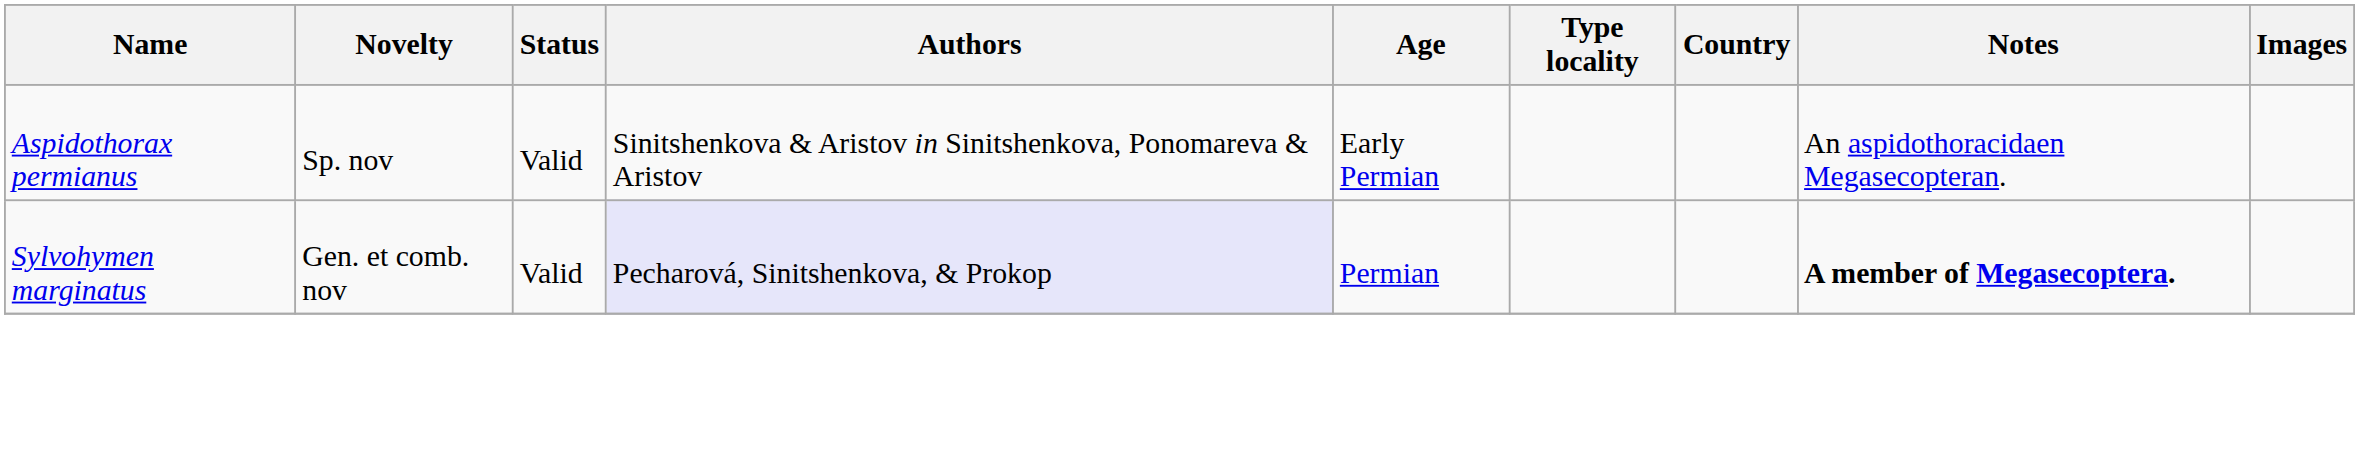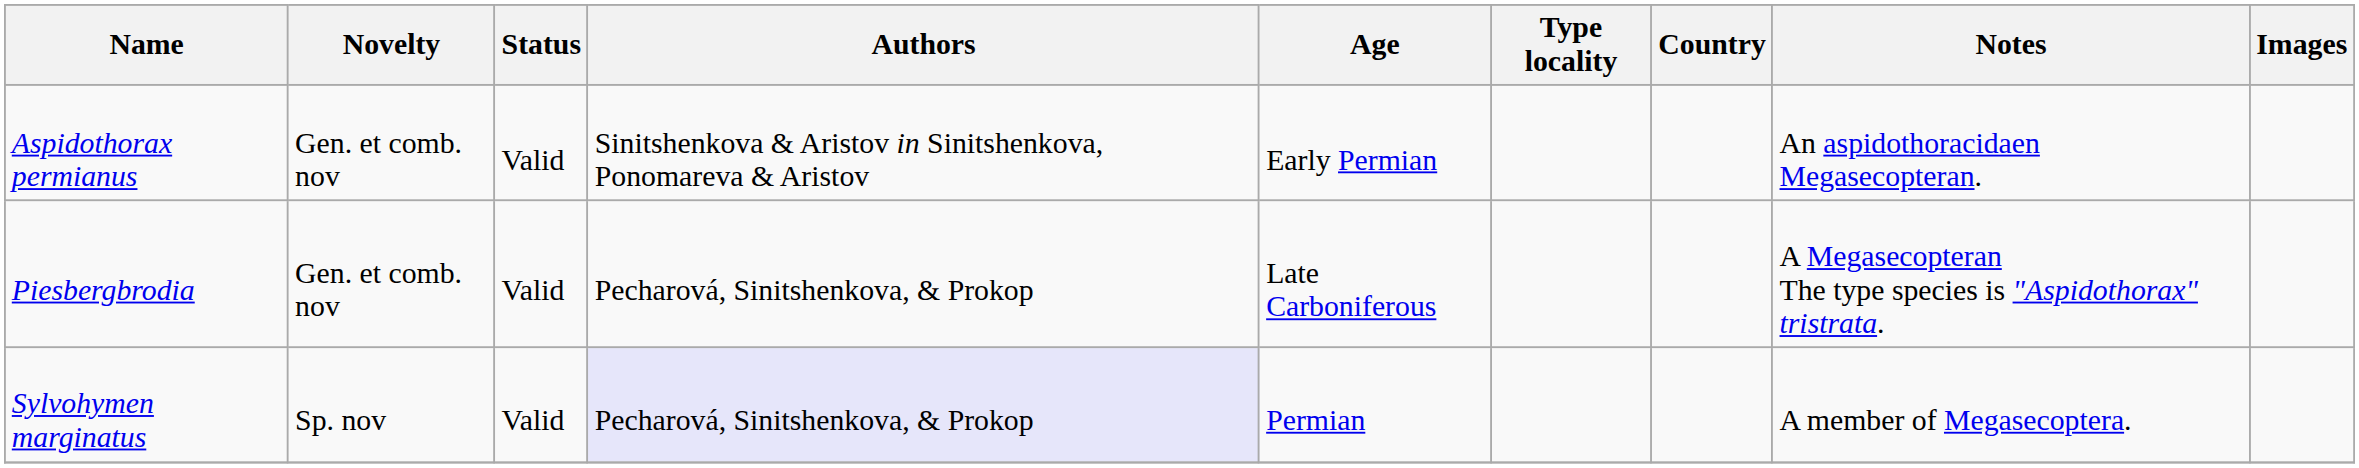Aspidothorax permianus | Novelty: Sp. nov -> Gen. et comb. nov
+ row: Piesbergbrodia | Gen. et comb. nov | Valid | Pecharová, Sinitshenkova, & Prokop | Late Carboniferous | A Megasecopteran The type species is "Aspidothorax" tristrata.
Sylvohymen marginatus | Novelty: Gen. et comb. nov -> Sp. nov
Sylvohymen marginatus | Notes: bold -> normal
